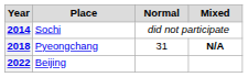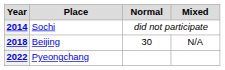2018 | Place: Pyeongchang -> Beijing
2018 | Normal: 31 -> 30
2018 | Mixed: bold -> normal
2022 | Place: Beijing -> Pyeongchang
